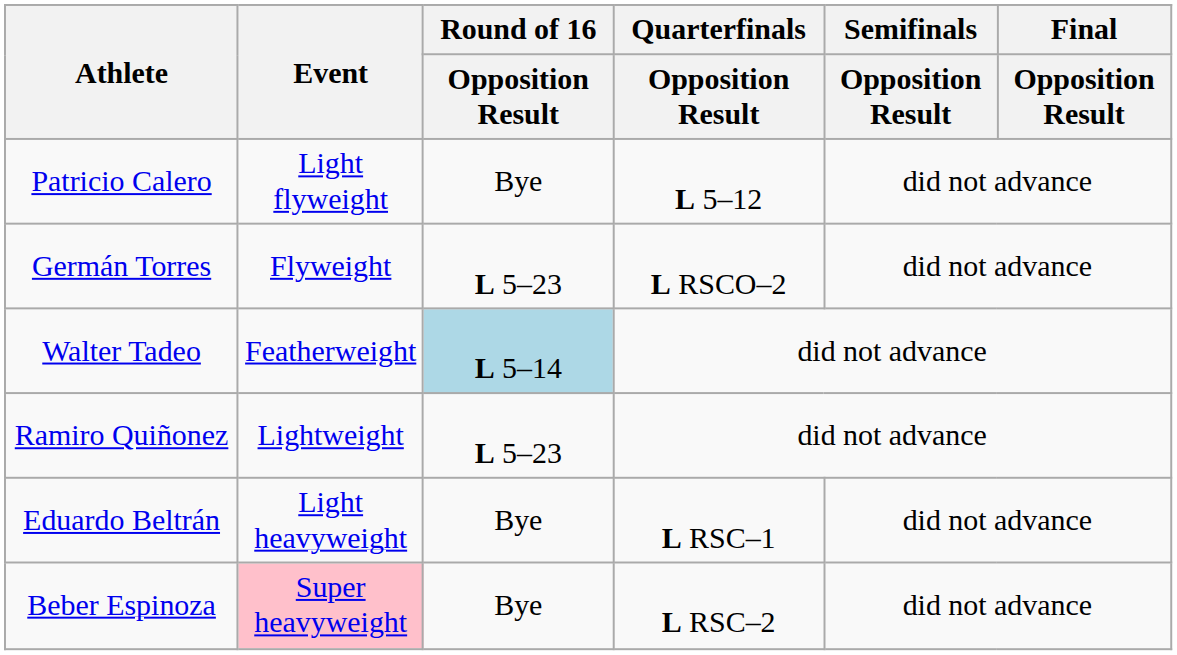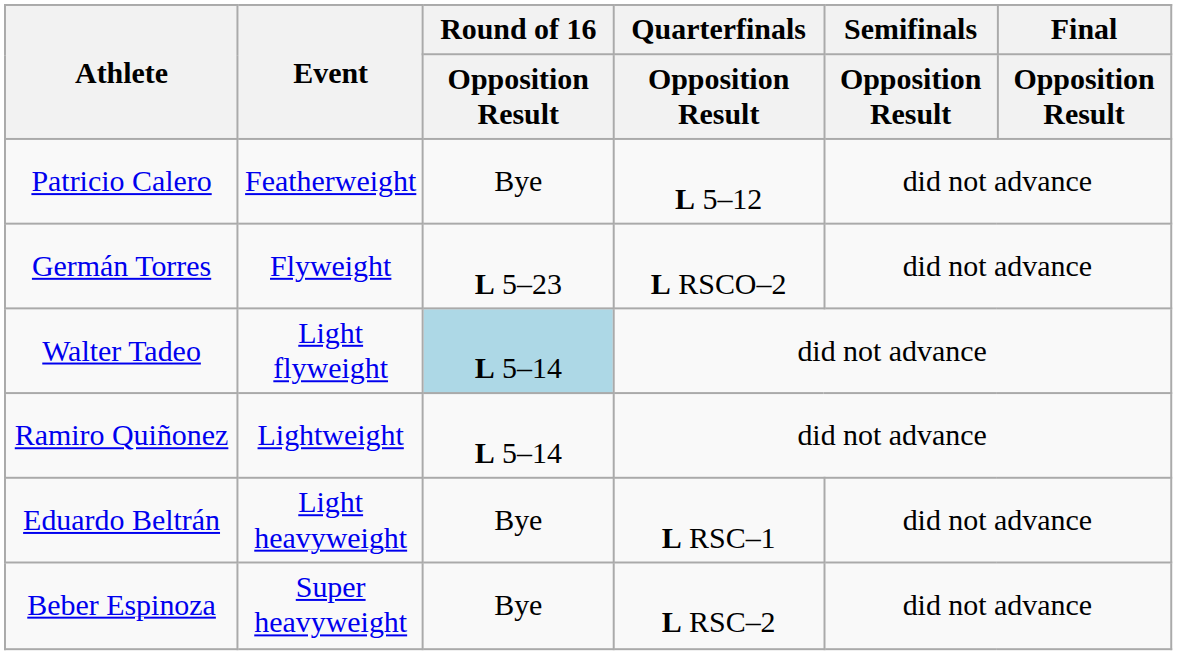Patricio Calero | Event: Light flyweight -> Featherweight
Walter Tadeo | Event: Featherweight -> Light flyweight
Ramiro Quiñonez | Round of 16 / Opposition Result: L 5–23 -> L 5–14
Beber Espinoza | Event: pink background -> no background
